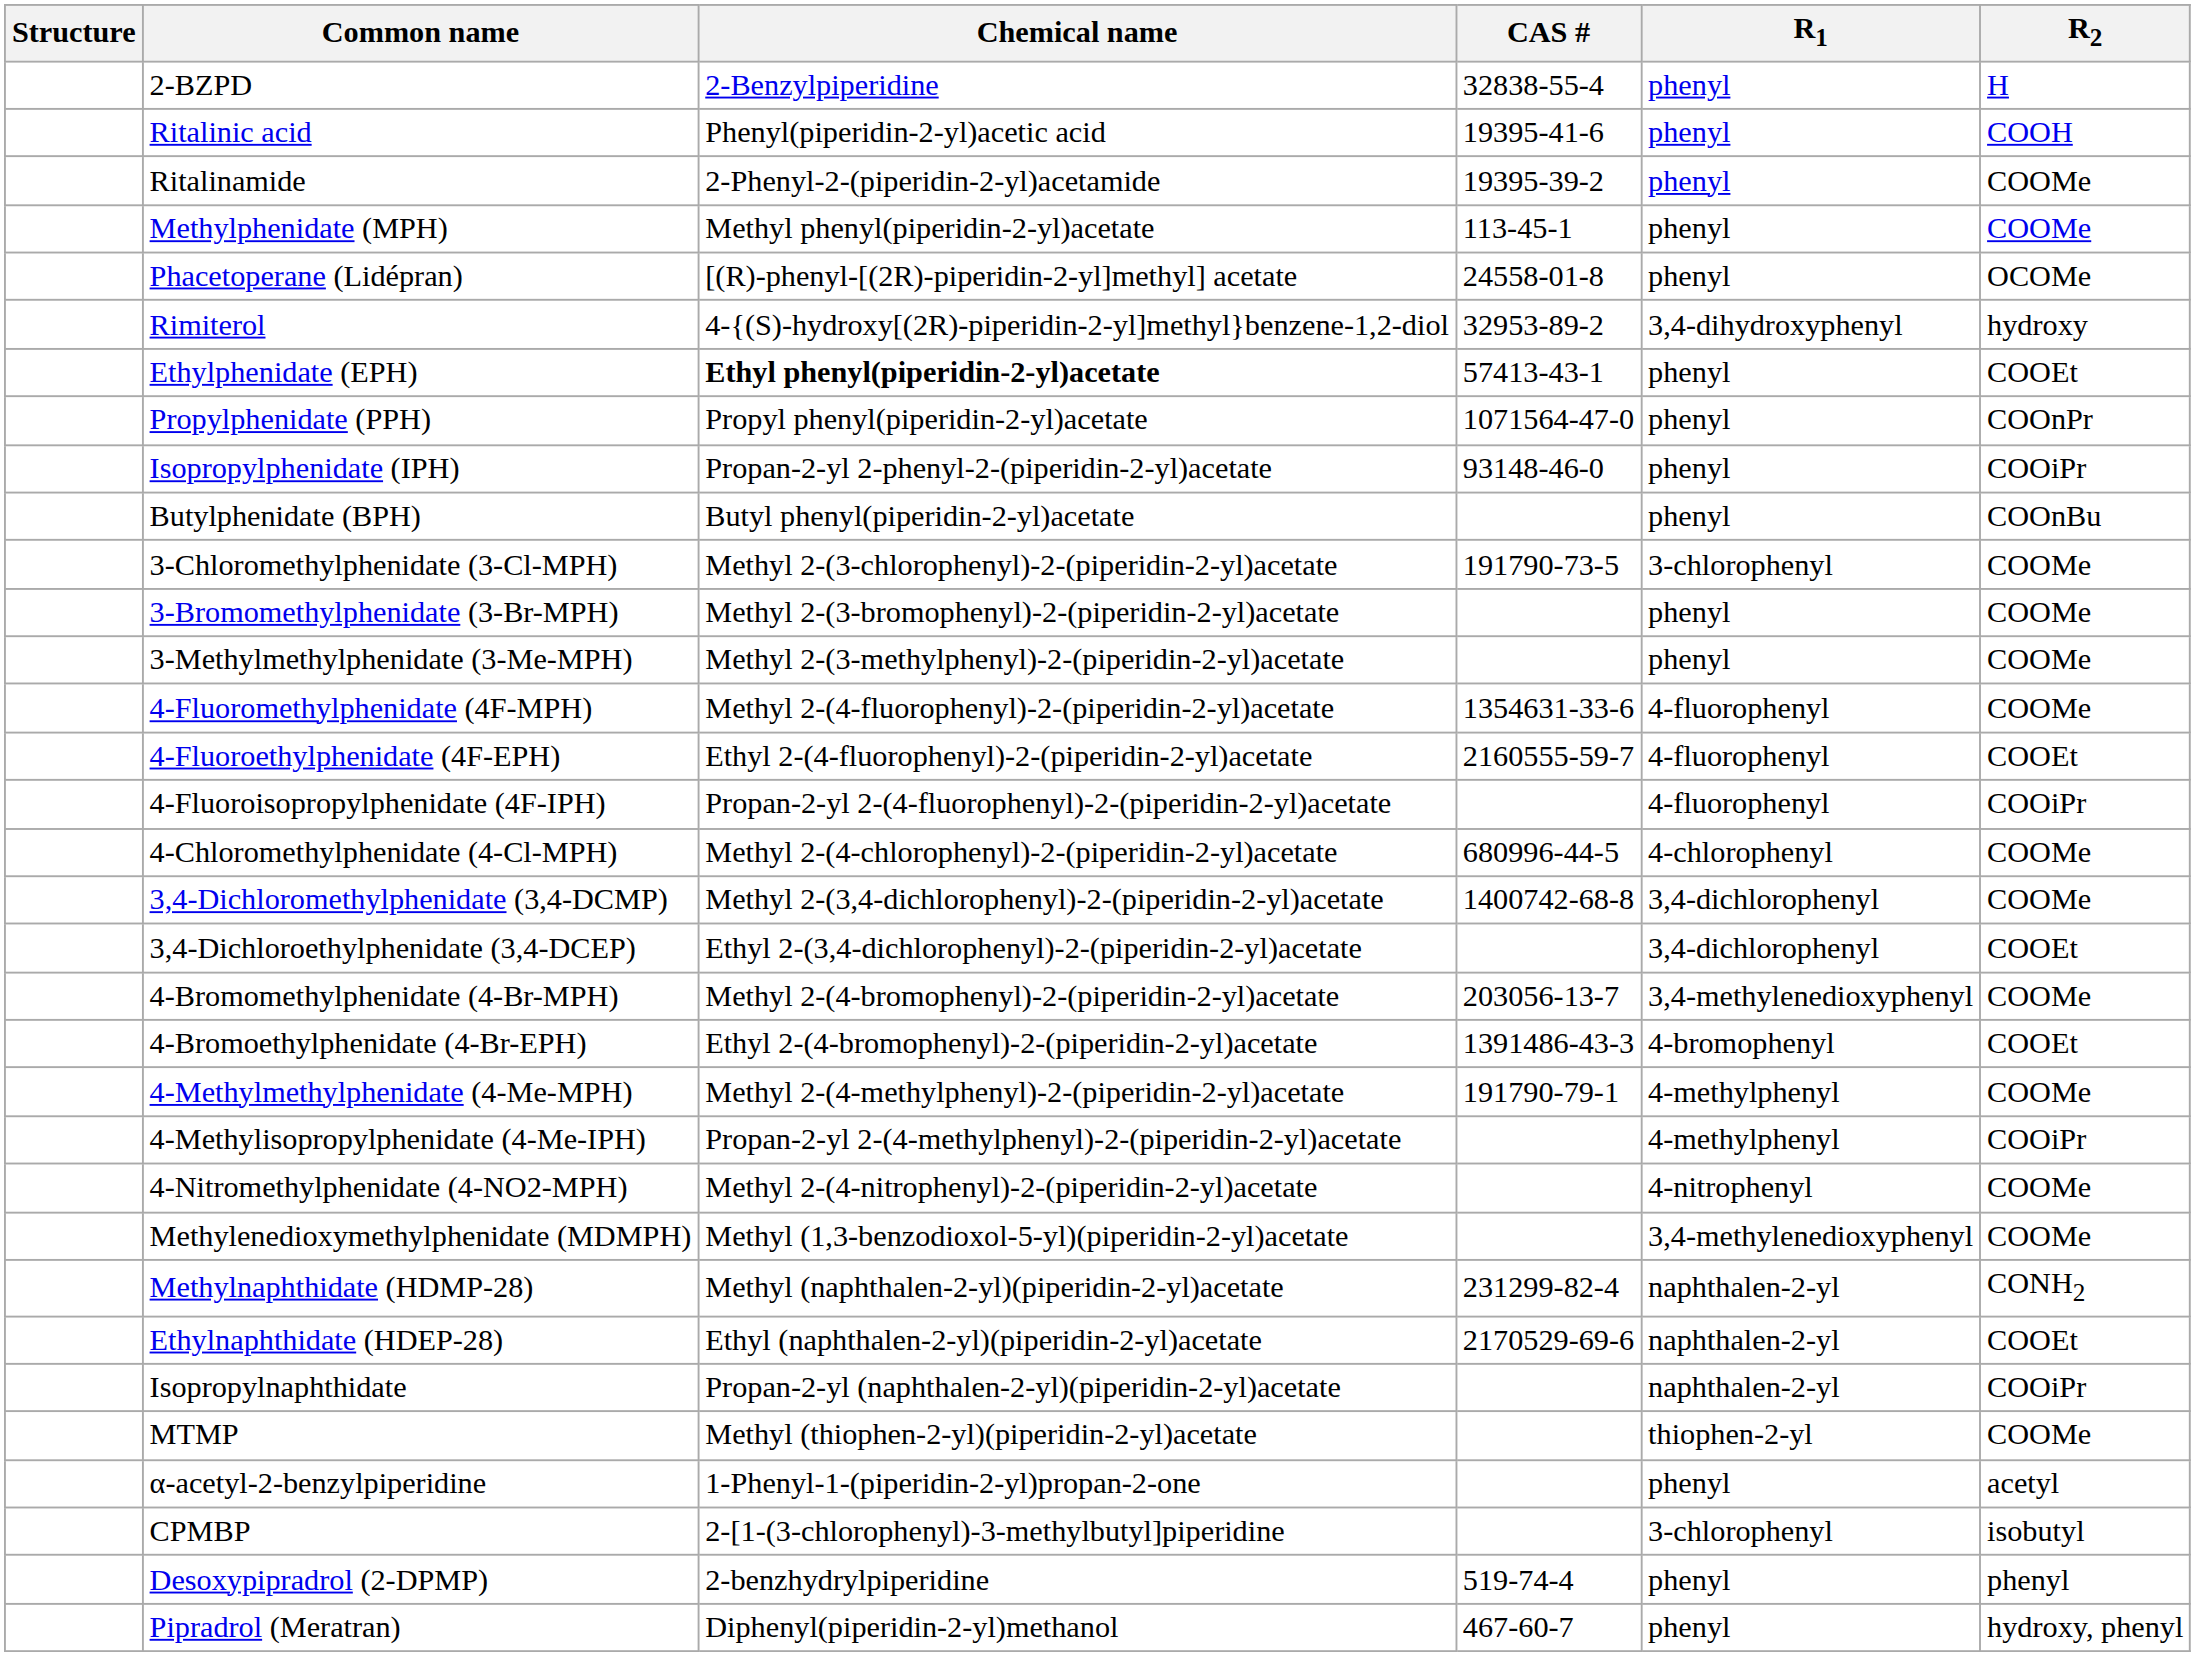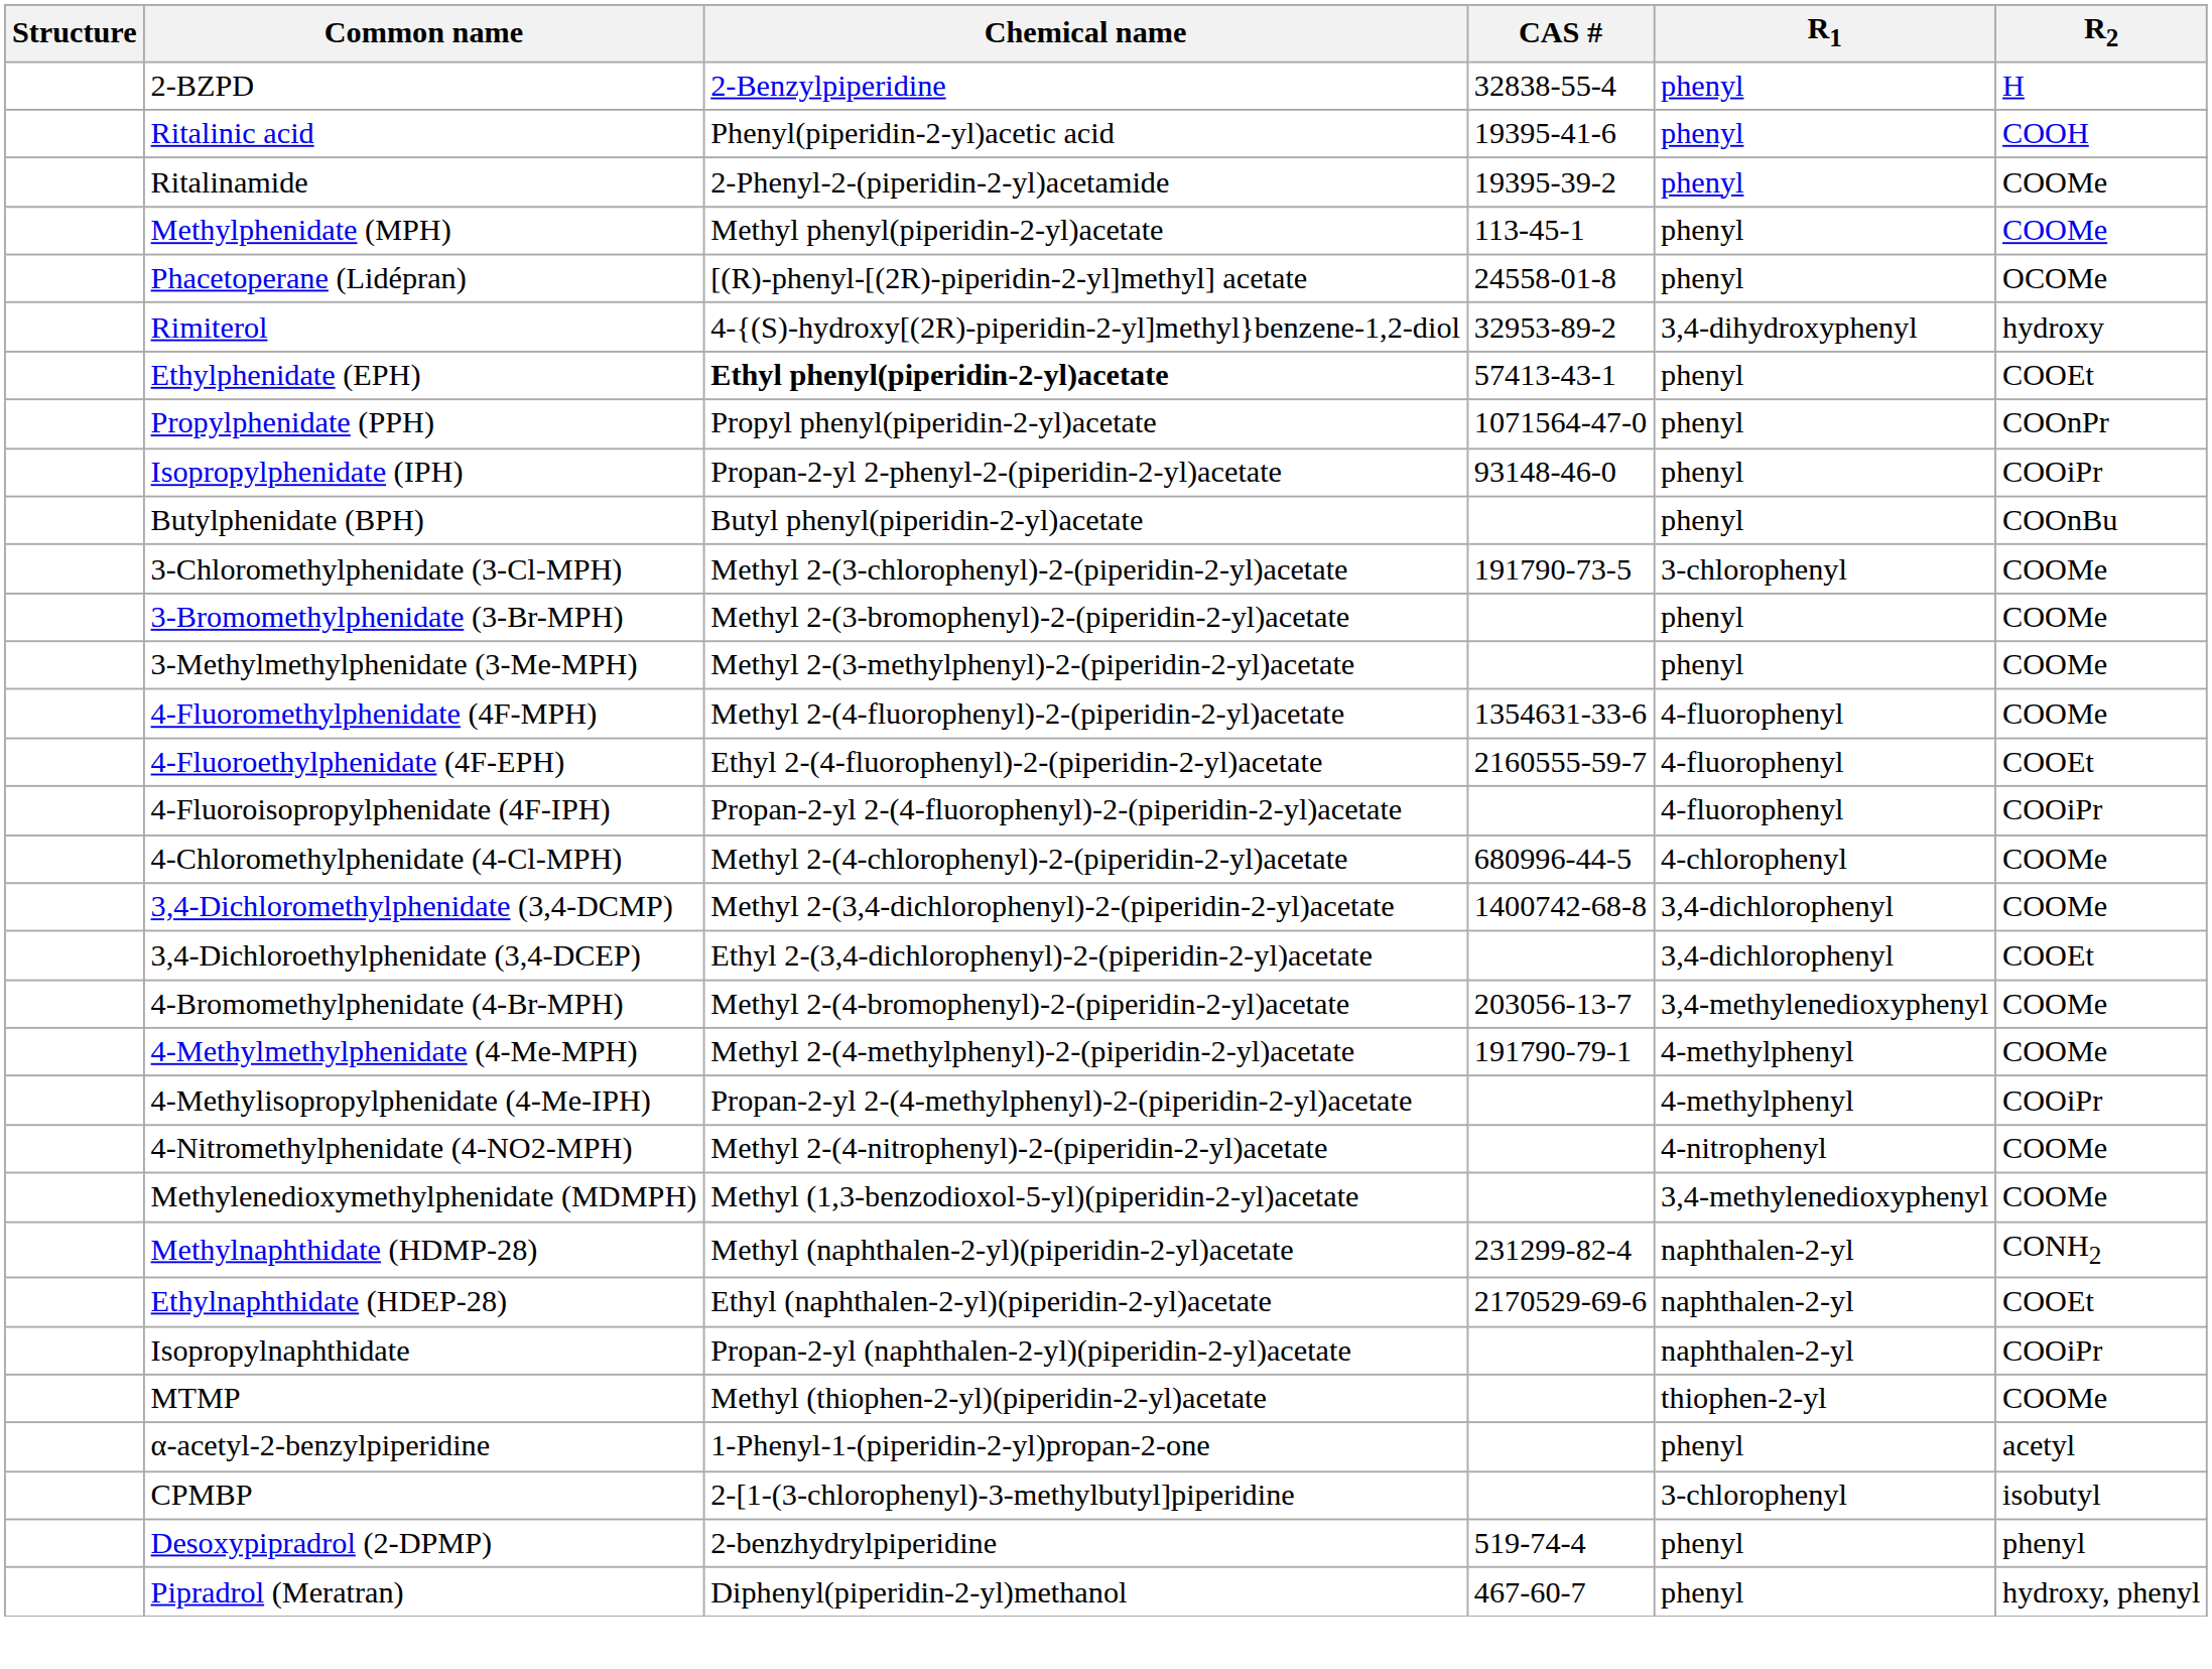- row: 4-Bromoethylphenidate (4-Br-EPH) | Ethyl 2-(4-bromophenyl)-2-(piperidin-2-yl)acetate | 1391486-43-3 | 4-bromophenyl | COOEt
